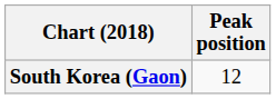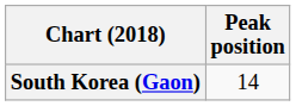South Korea (Gaon) | Peak position: 12 -> 14
